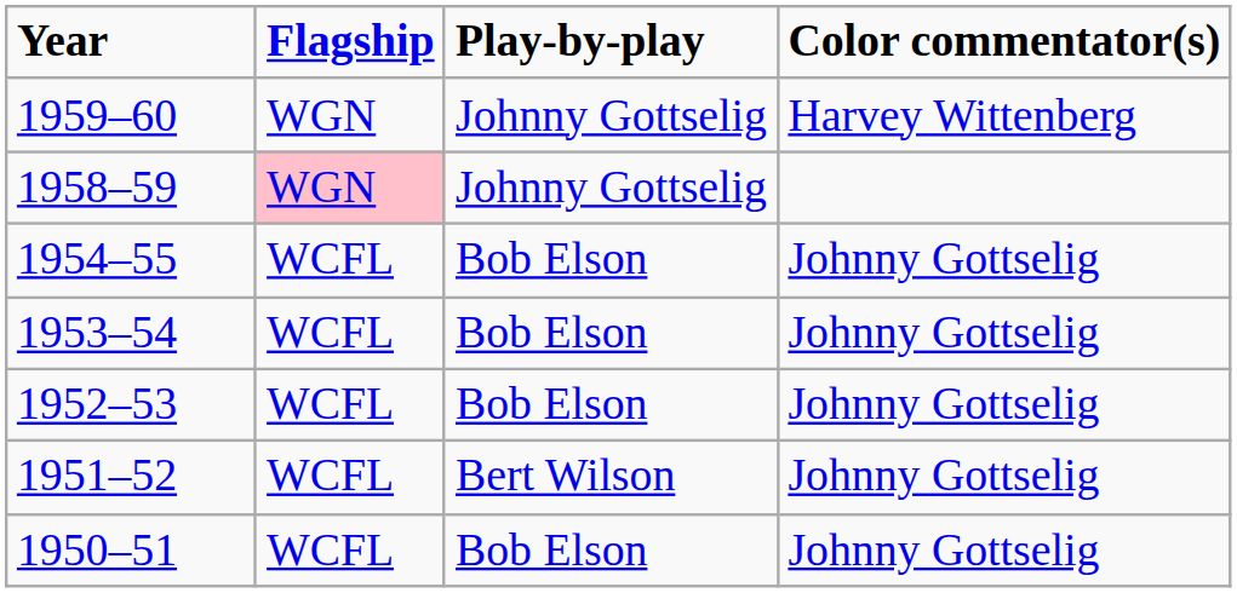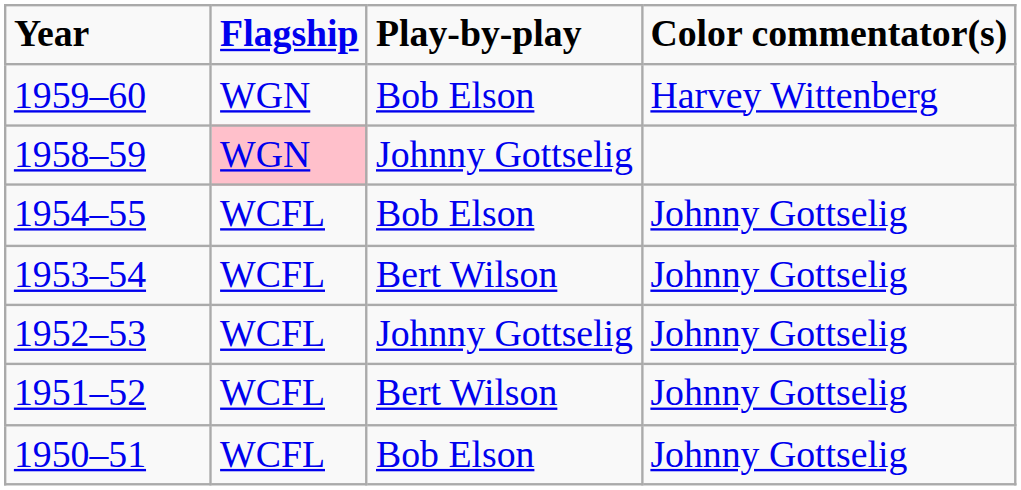1959–60 | Play-by-play: Johnny Gottselig -> Bob Elson
1953–54 | Play-by-play: Bob Elson -> Bert Wilson
1952–53 | Play-by-play: Bob Elson -> Johnny Gottselig
